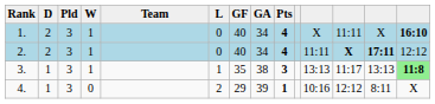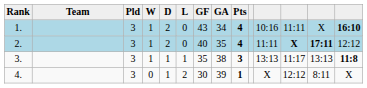columns swapped: Team <-> D
1. | GF: 40 -> 43
1. | column 11: X -> 10:16
2. | GA: 34 -> 35
3. | column 14: lightgreen background -> no background
4. | GF: 29 -> 30
4. | column 11: 10:16 -> X
